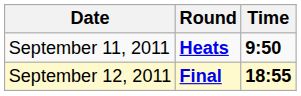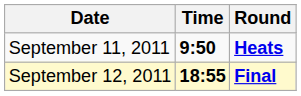columns swapped: Time <-> Round
